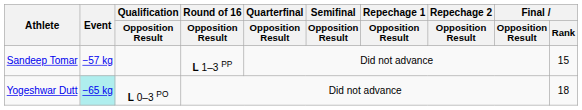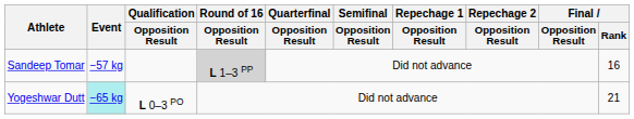Sandeep Tomar | Round of 16 / Opposition Result: no background -> lightgrey background
Sandeep Tomar | Final / Rank: 15 -> 16
Yogeshwar Dutt | Final / Rank: 18 -> 21
